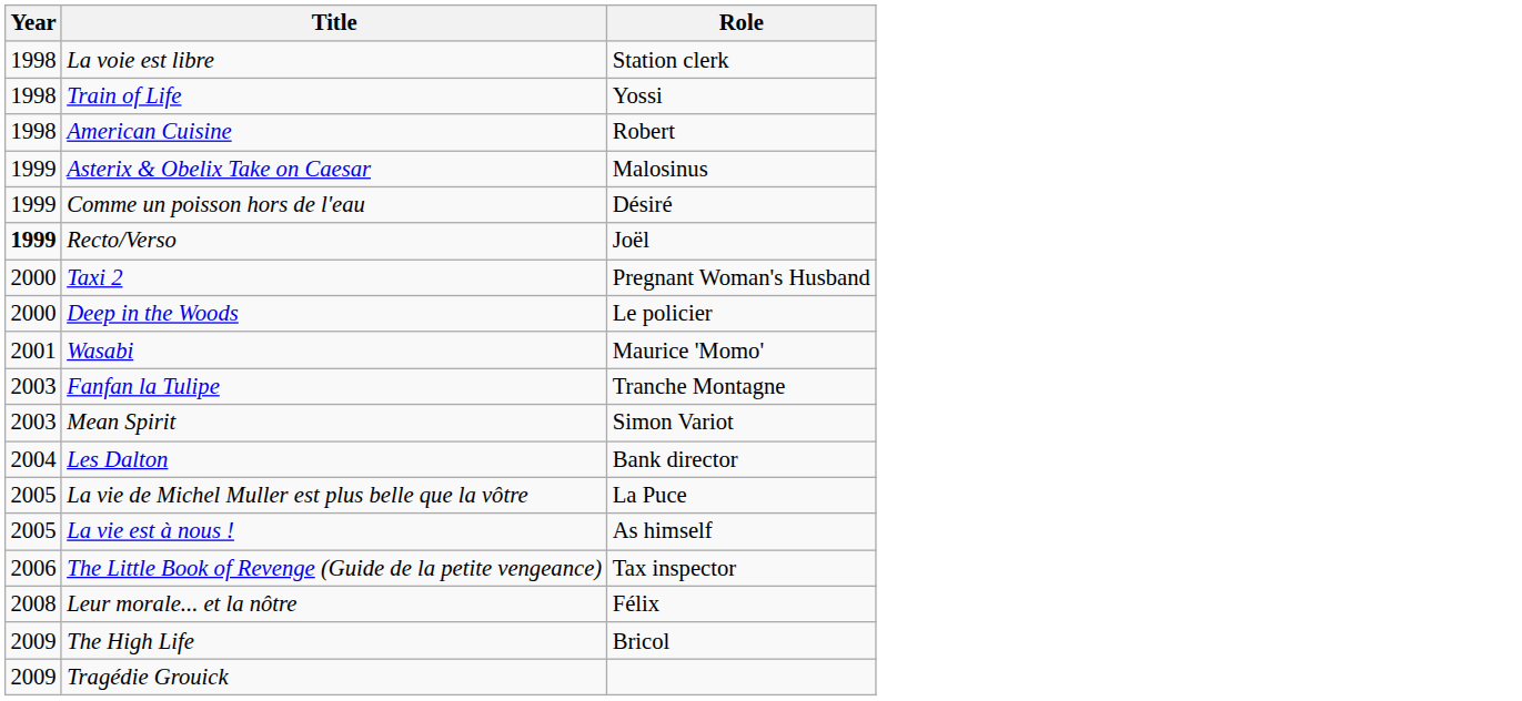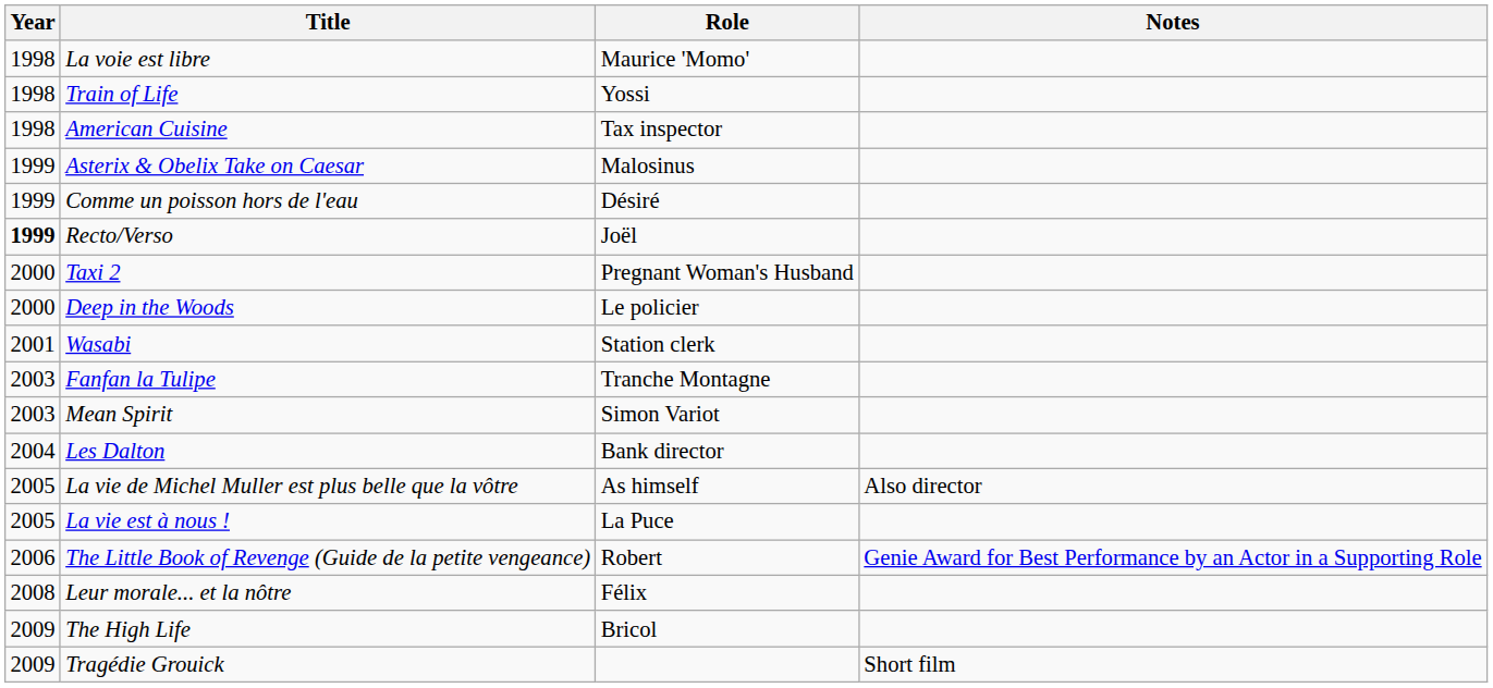+ column: Notes | Also director | Genie Award for Best Performance by an Actor in a Supporting Role | Short film
La voie est libre | Role: Station clerk -> Maurice 'Momo'
American Cuisine | Role: Robert -> Tax inspector
Wasabi | Role: Maurice 'Momo' -> Station clerk
La vie de Michel Muller est plus belle que la vôtre | Role: La Puce -> As himself
La vie est à nous ! | Role: As himself -> La Puce
The Little Book of Revenge (Guide de la petite vengeance) | Role: Tax inspector -> Robert
